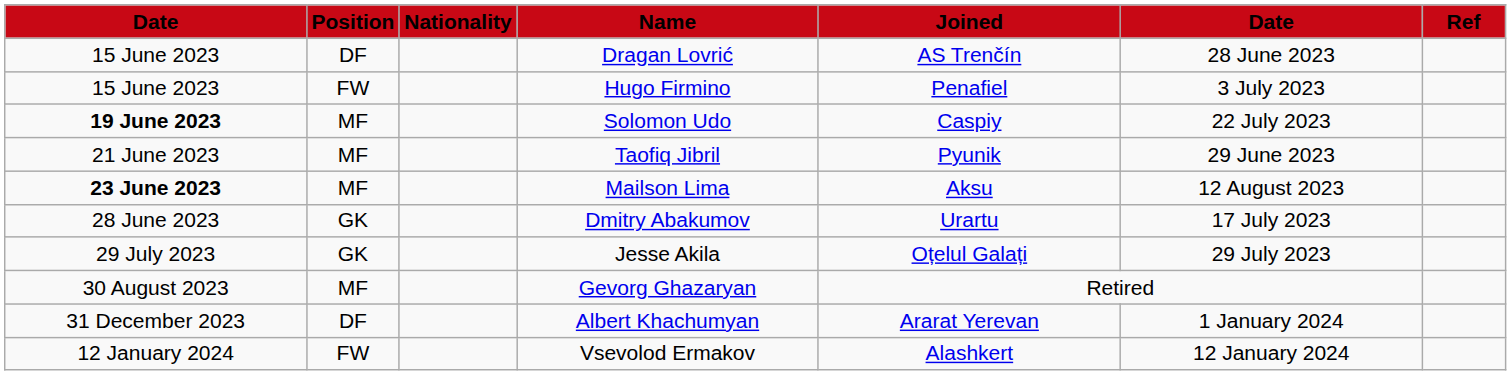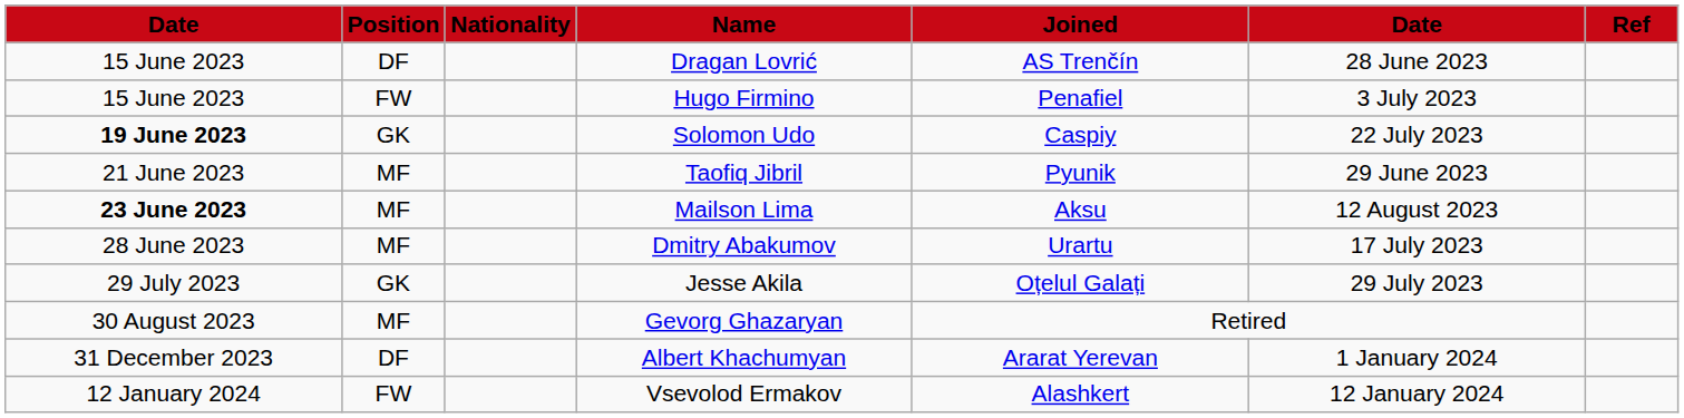Solomon Udo | Position: MF -> GK
Dmitry Abakumov | Position: GK -> MF
